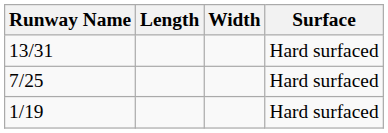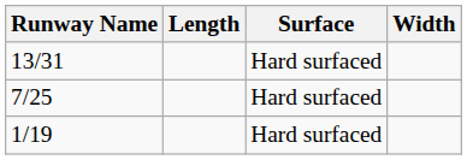columns swapped: Width <-> Surface
